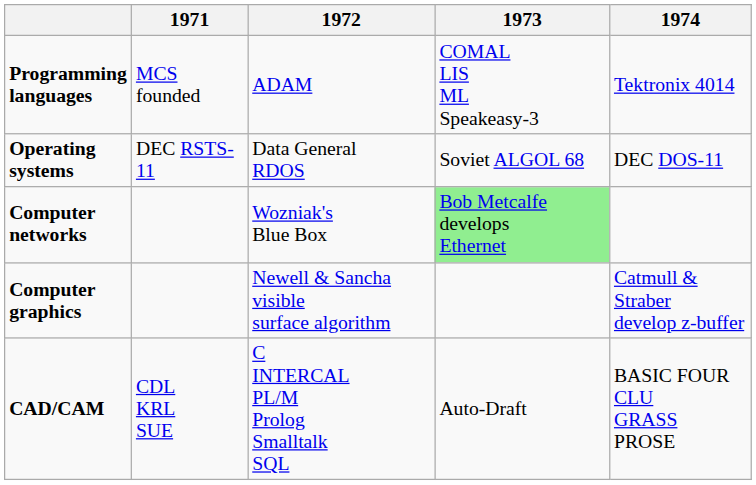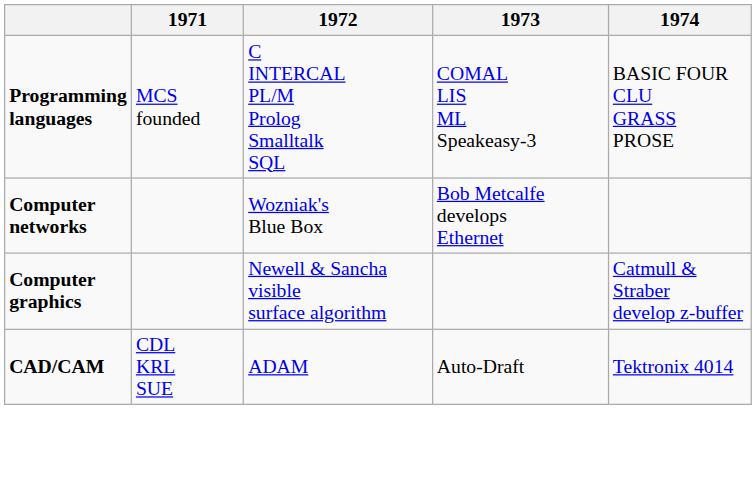Programming languages | 1972: ADAM -> C INTERCAL PL/M Prolog Smalltalk SQL
Programming languages | 1974: Tektronix 4014 -> BASIC FOUR CLU GRASS PROSE
- row: Operating systems | DEC RSTS-11 | Data General RDOS | Soviet ALGOL 68 | DEC DOS-11
Computer networks | 1973: lightgreen background -> no background
CAD/CAM | 1972: C INTERCAL PL/M Prolog Smalltalk SQL -> ADAM
CAD/CAM | 1974: BASIC FOUR CLU GRASS PROSE -> Tektronix 4014
